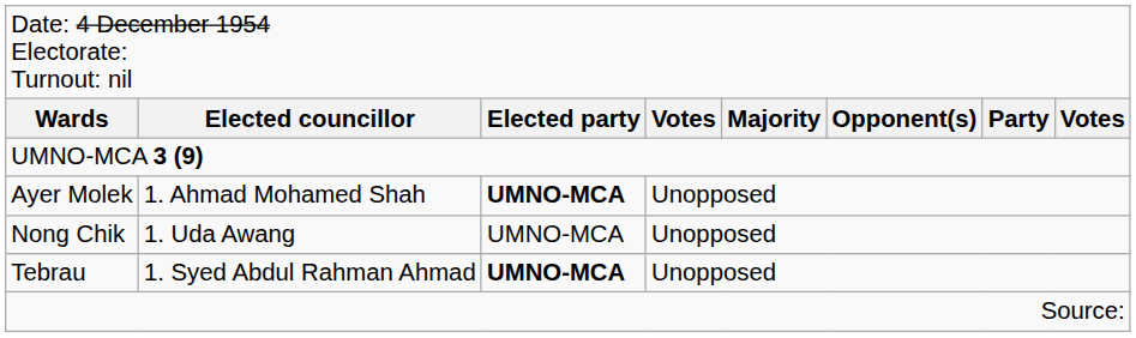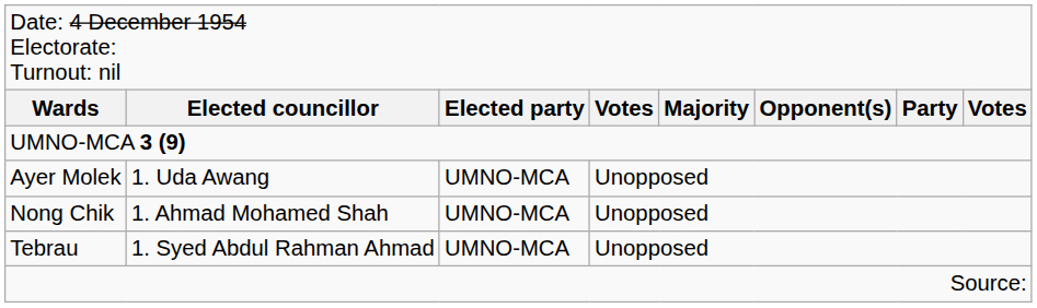Ayer Molek | column 2: 1. Ahmad Mohamed Shah -> 1. Uda Awang
Ayer Molek | column 3: bold -> normal
Nong Chik | column 2: 1. Uda Awang -> 1. Ahmad Mohamed Shah
Tebrau | column 3: bold -> normal
